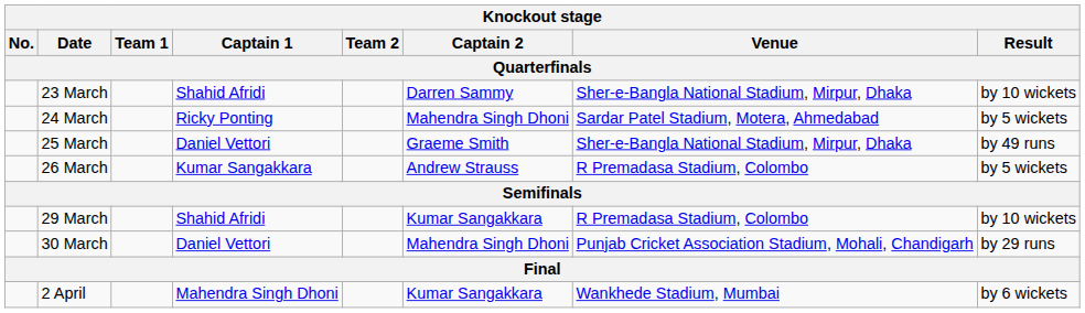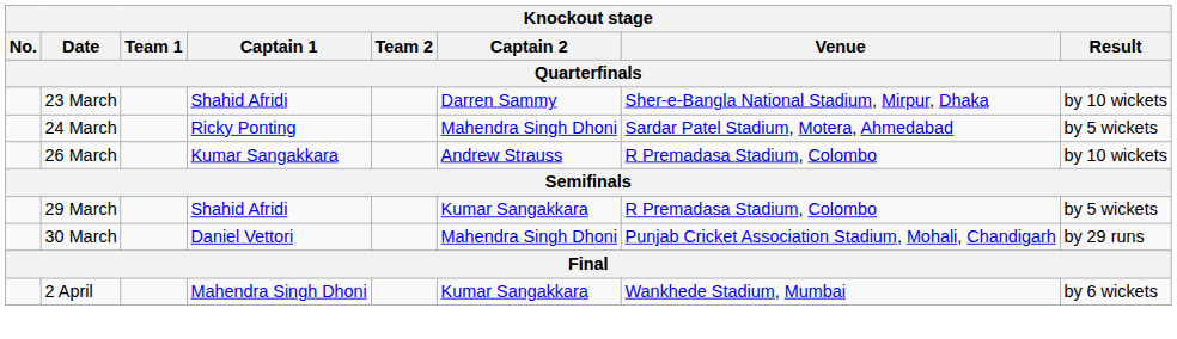- row: 25 March | Daniel Vettori | Graeme Smith | Sher-e-Bangla National Stadium, Mirpur, Dhaka | by 49 runs
26 March | Result: by 5 wickets -> by 10 wickets
29 March | Result: by 10 wickets -> by 5 wickets
